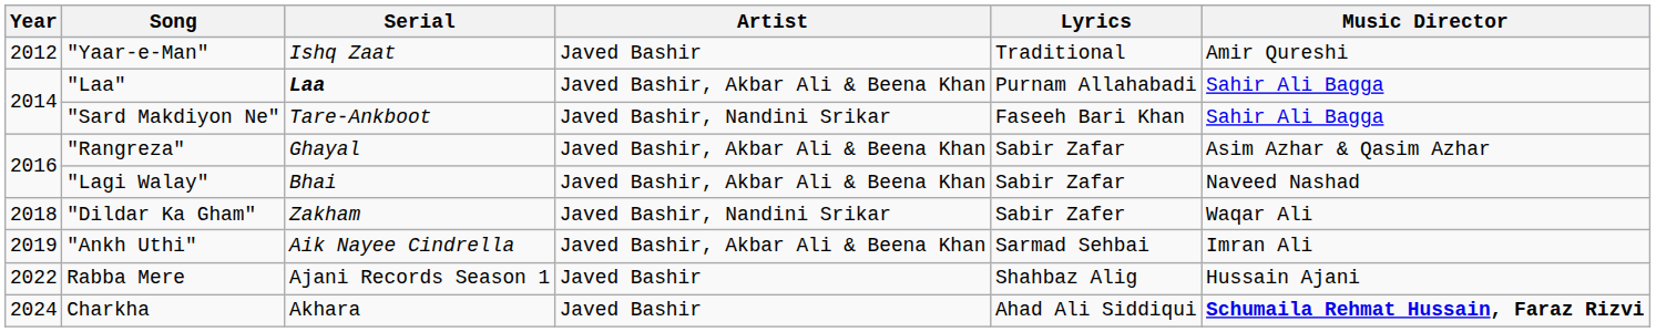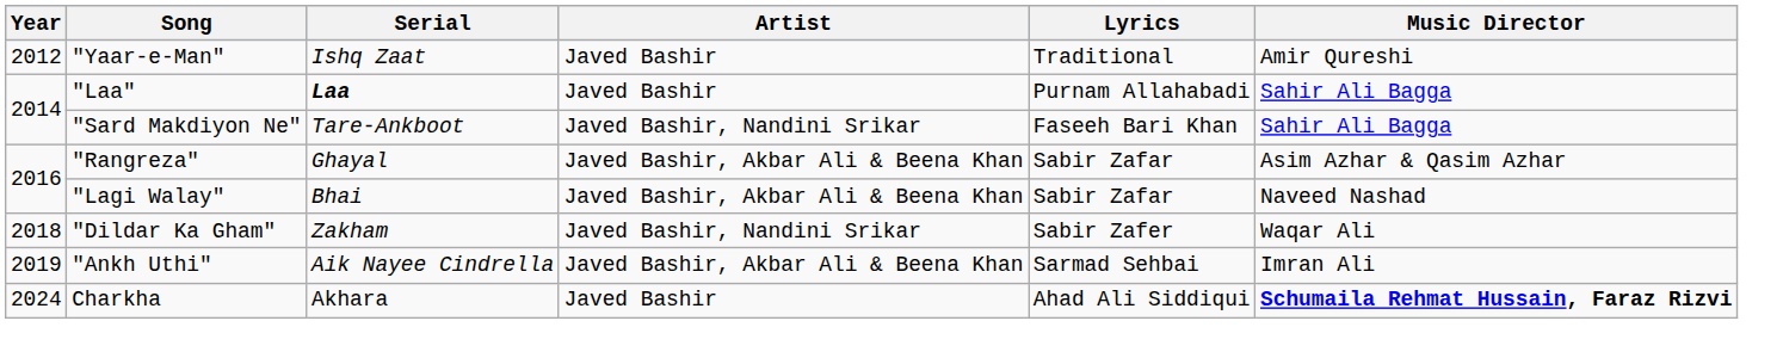"Laa" | Artist: Javed Bashir, Akbar Ali & Beena Khan -> Javed Bashir
- row: 2022 | Rabba Mere | Ajani Records Season 1 | Javed Bashir | Shahbaz Alig | Hussain Ajani
